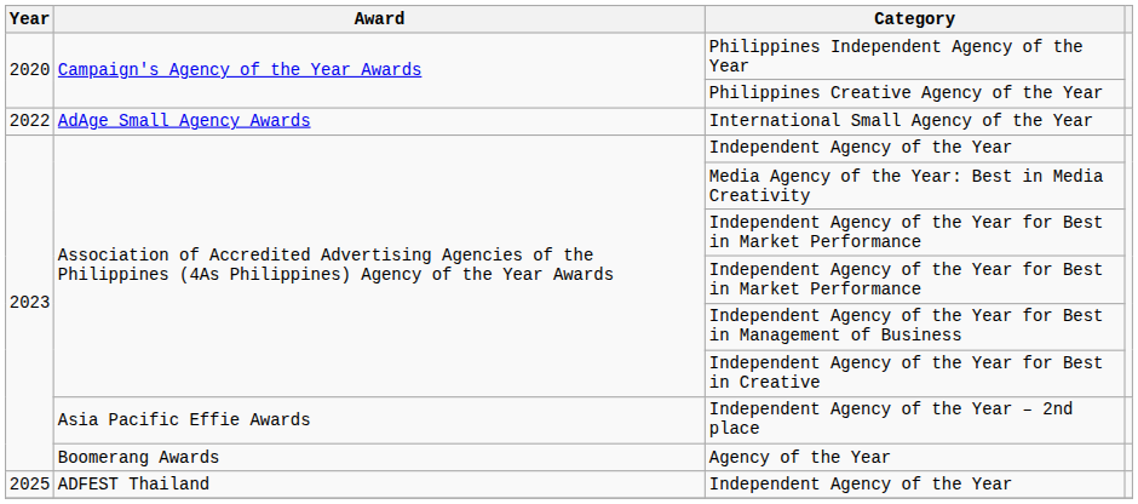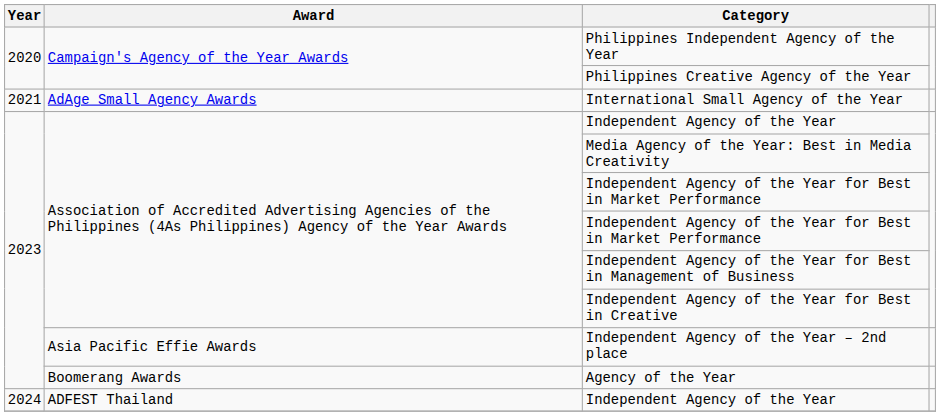International Small Agency of the Year | Year: 2022 -> 2021
ADFEST Thailand / Independent Agency of the Year | Year: 2025 -> 2024
